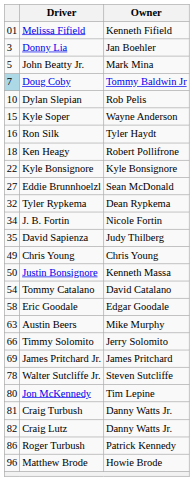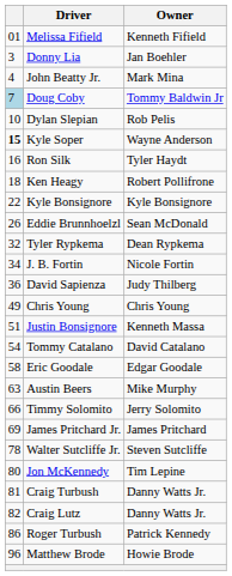John Beatty Jr. | column 1: 5 -> 4
Kyle Soper | column 1: normal -> bold
Eddie Brunnhoelzl | column 1: 27 -> 26
David Sapienza | column 1: 35 -> 36
Justin Bonsignore | column 1: 50 -> 51
